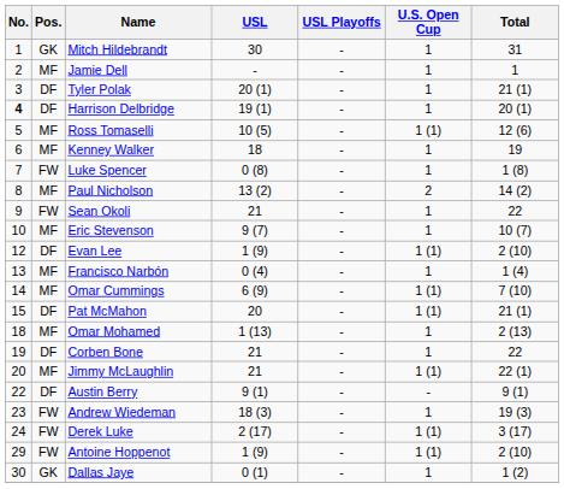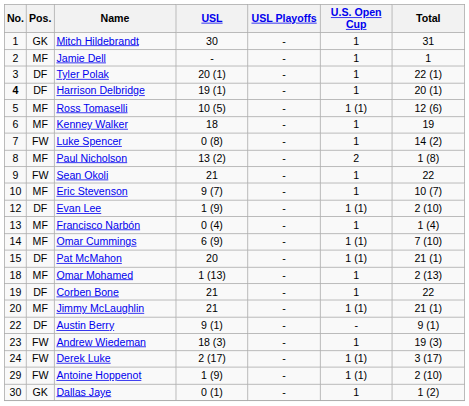Tyler Polak | Total: 21 (1) -> 22 (1)
Luke Spencer | Total: 1 (8) -> 14 (2)
Paul Nicholson | Total: 14 (2) -> 1 (8)
Jimmy McLaughlin | Total: 22 (1) -> 21 (1)
